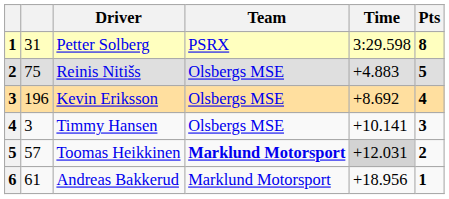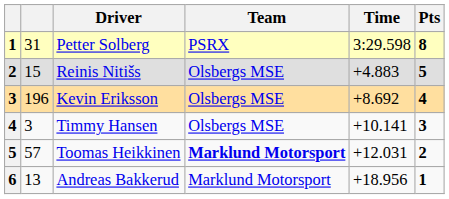Reinis Nitišs | column 2: 75 -> 15
Toomas Heikkinen | Time: lightgrey background -> no background
Andreas Bakkerud | column 2: 61 -> 13
